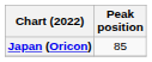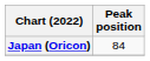Japan (Oricon) | Peak position: 85 -> 84
